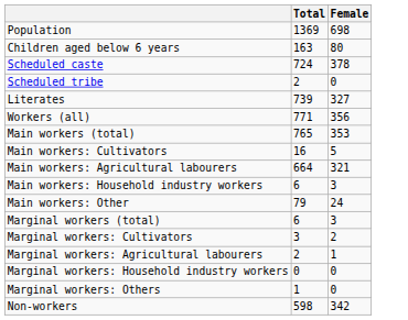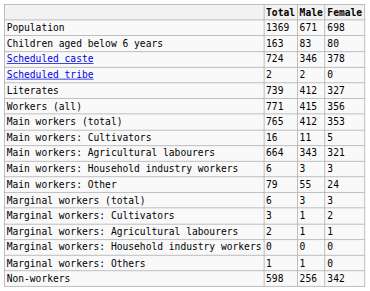+ column: Male | 671 | 83 | 346 | 2 | 412 | 415 | 412 | 11 | 343 | 3 | 55 | 3 | 1 | 1 | 0 | 1 | 256
